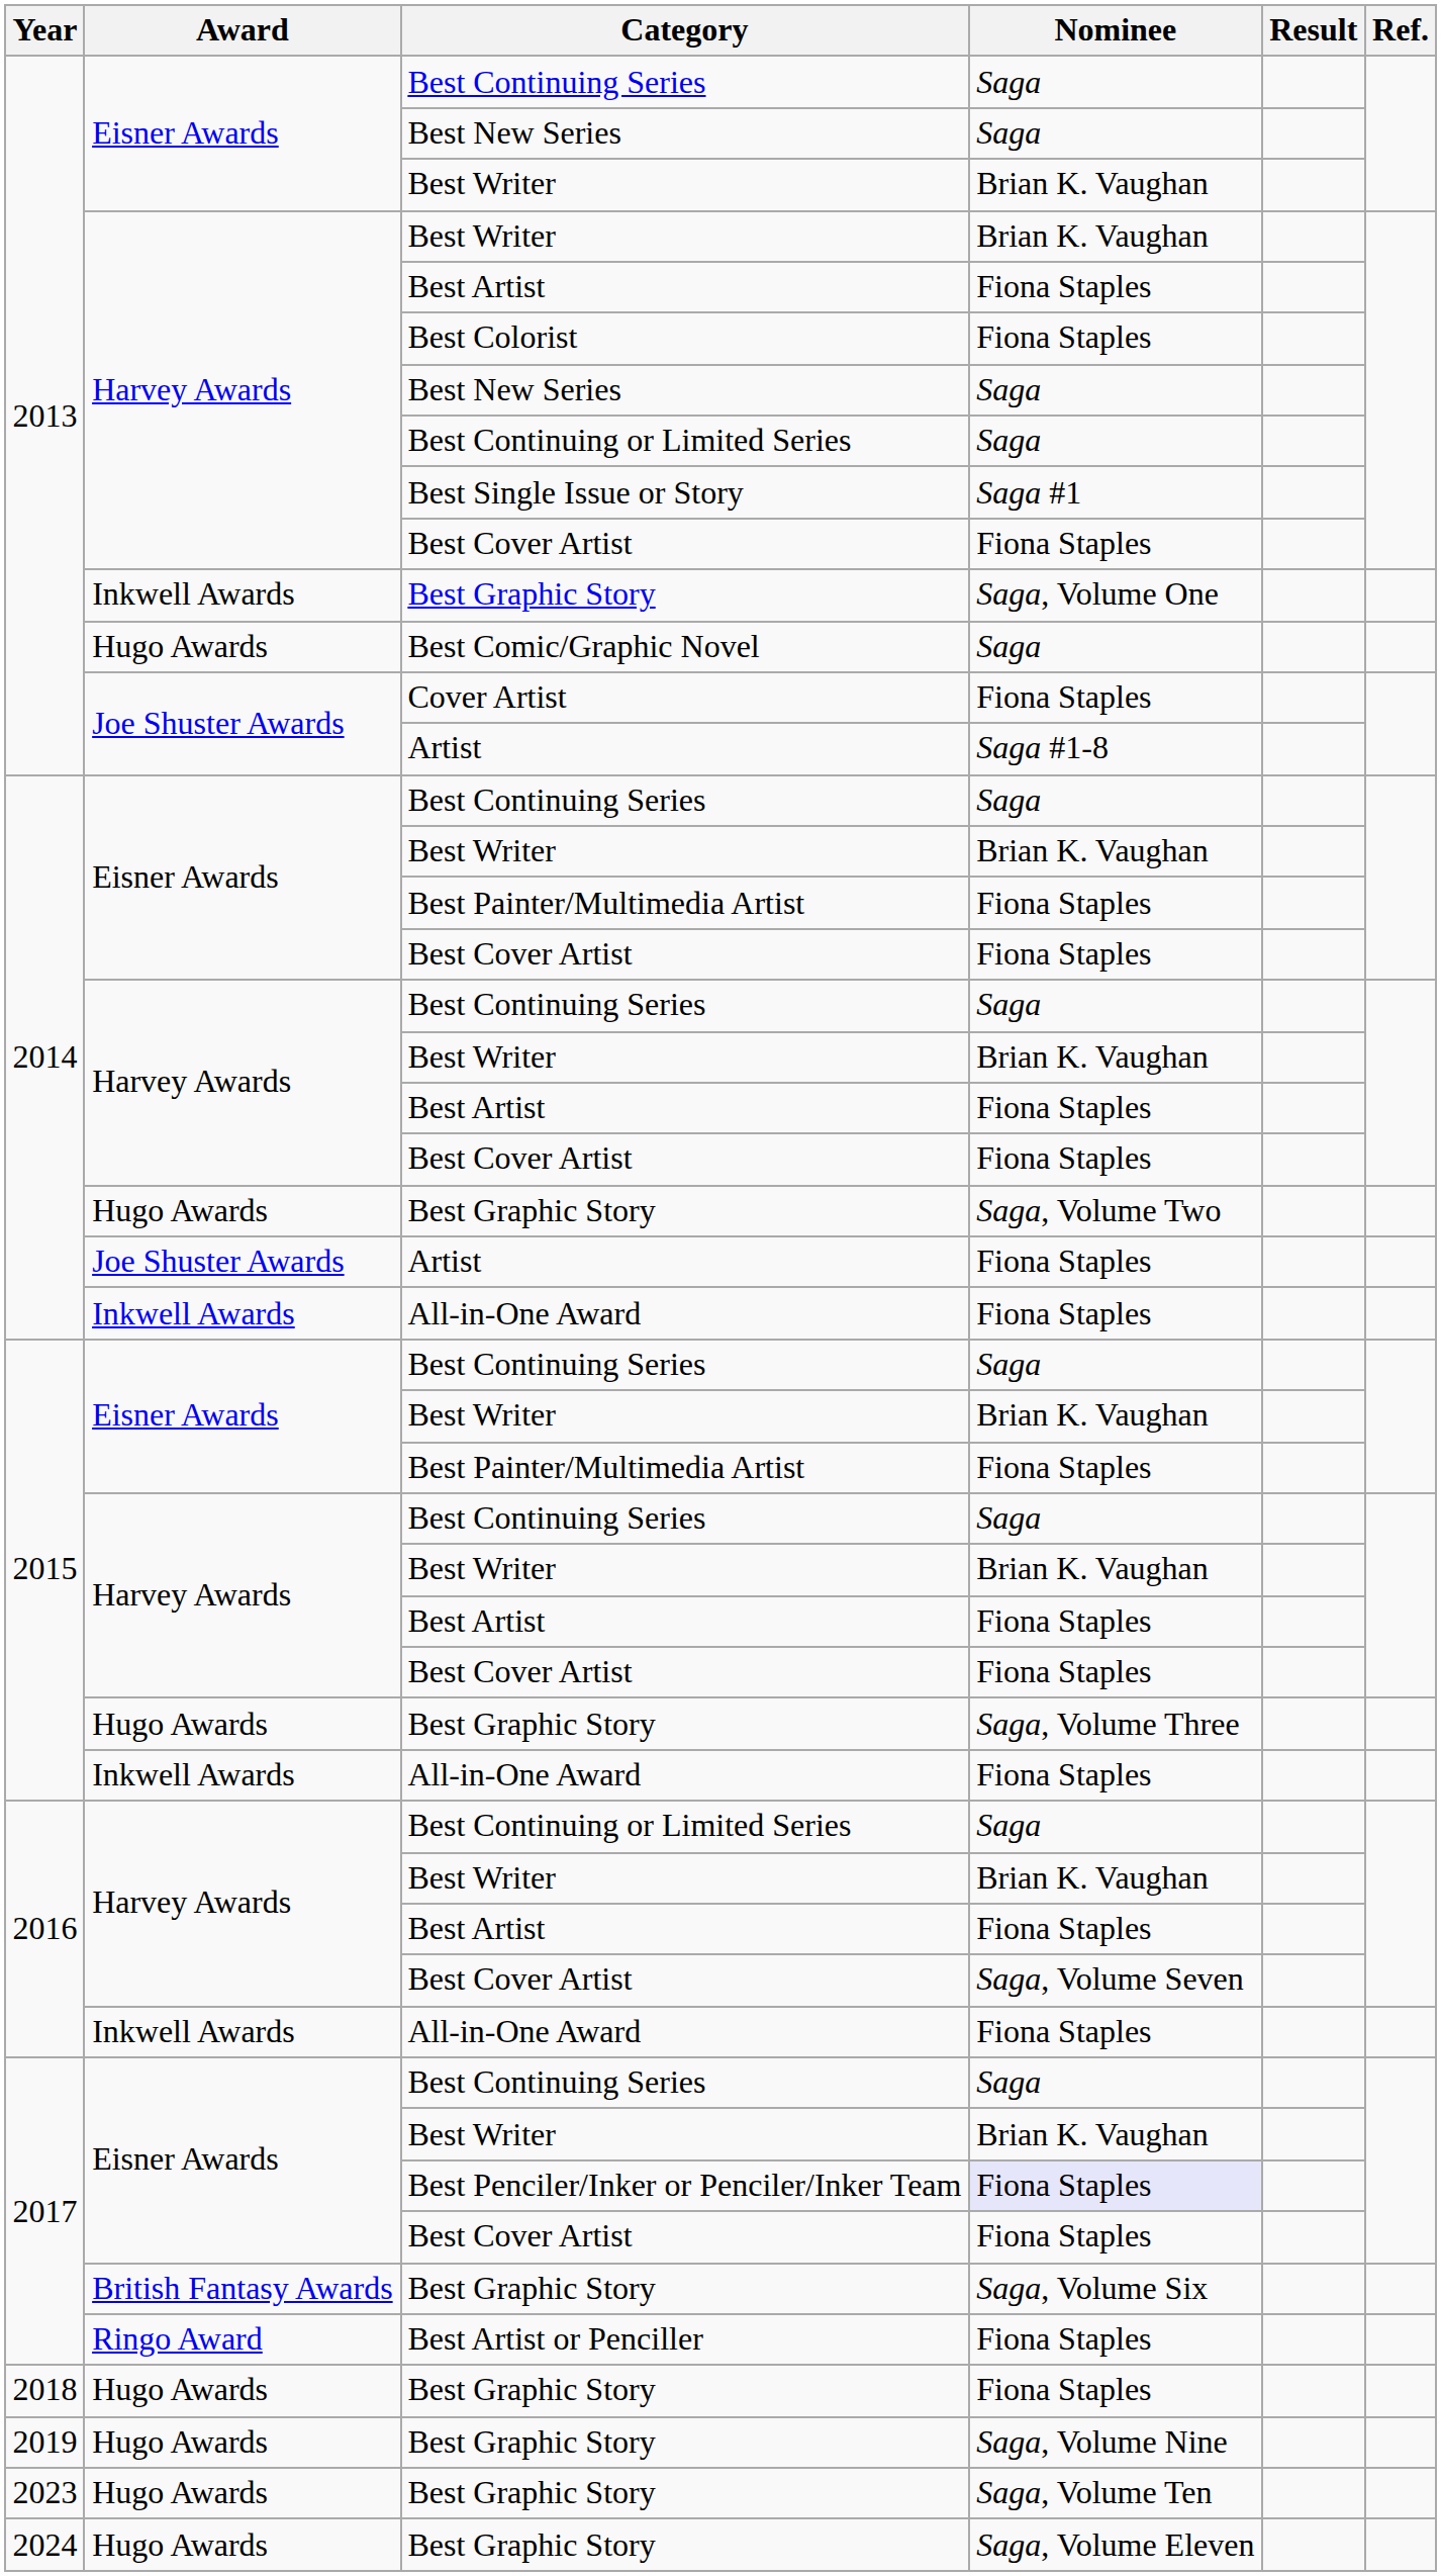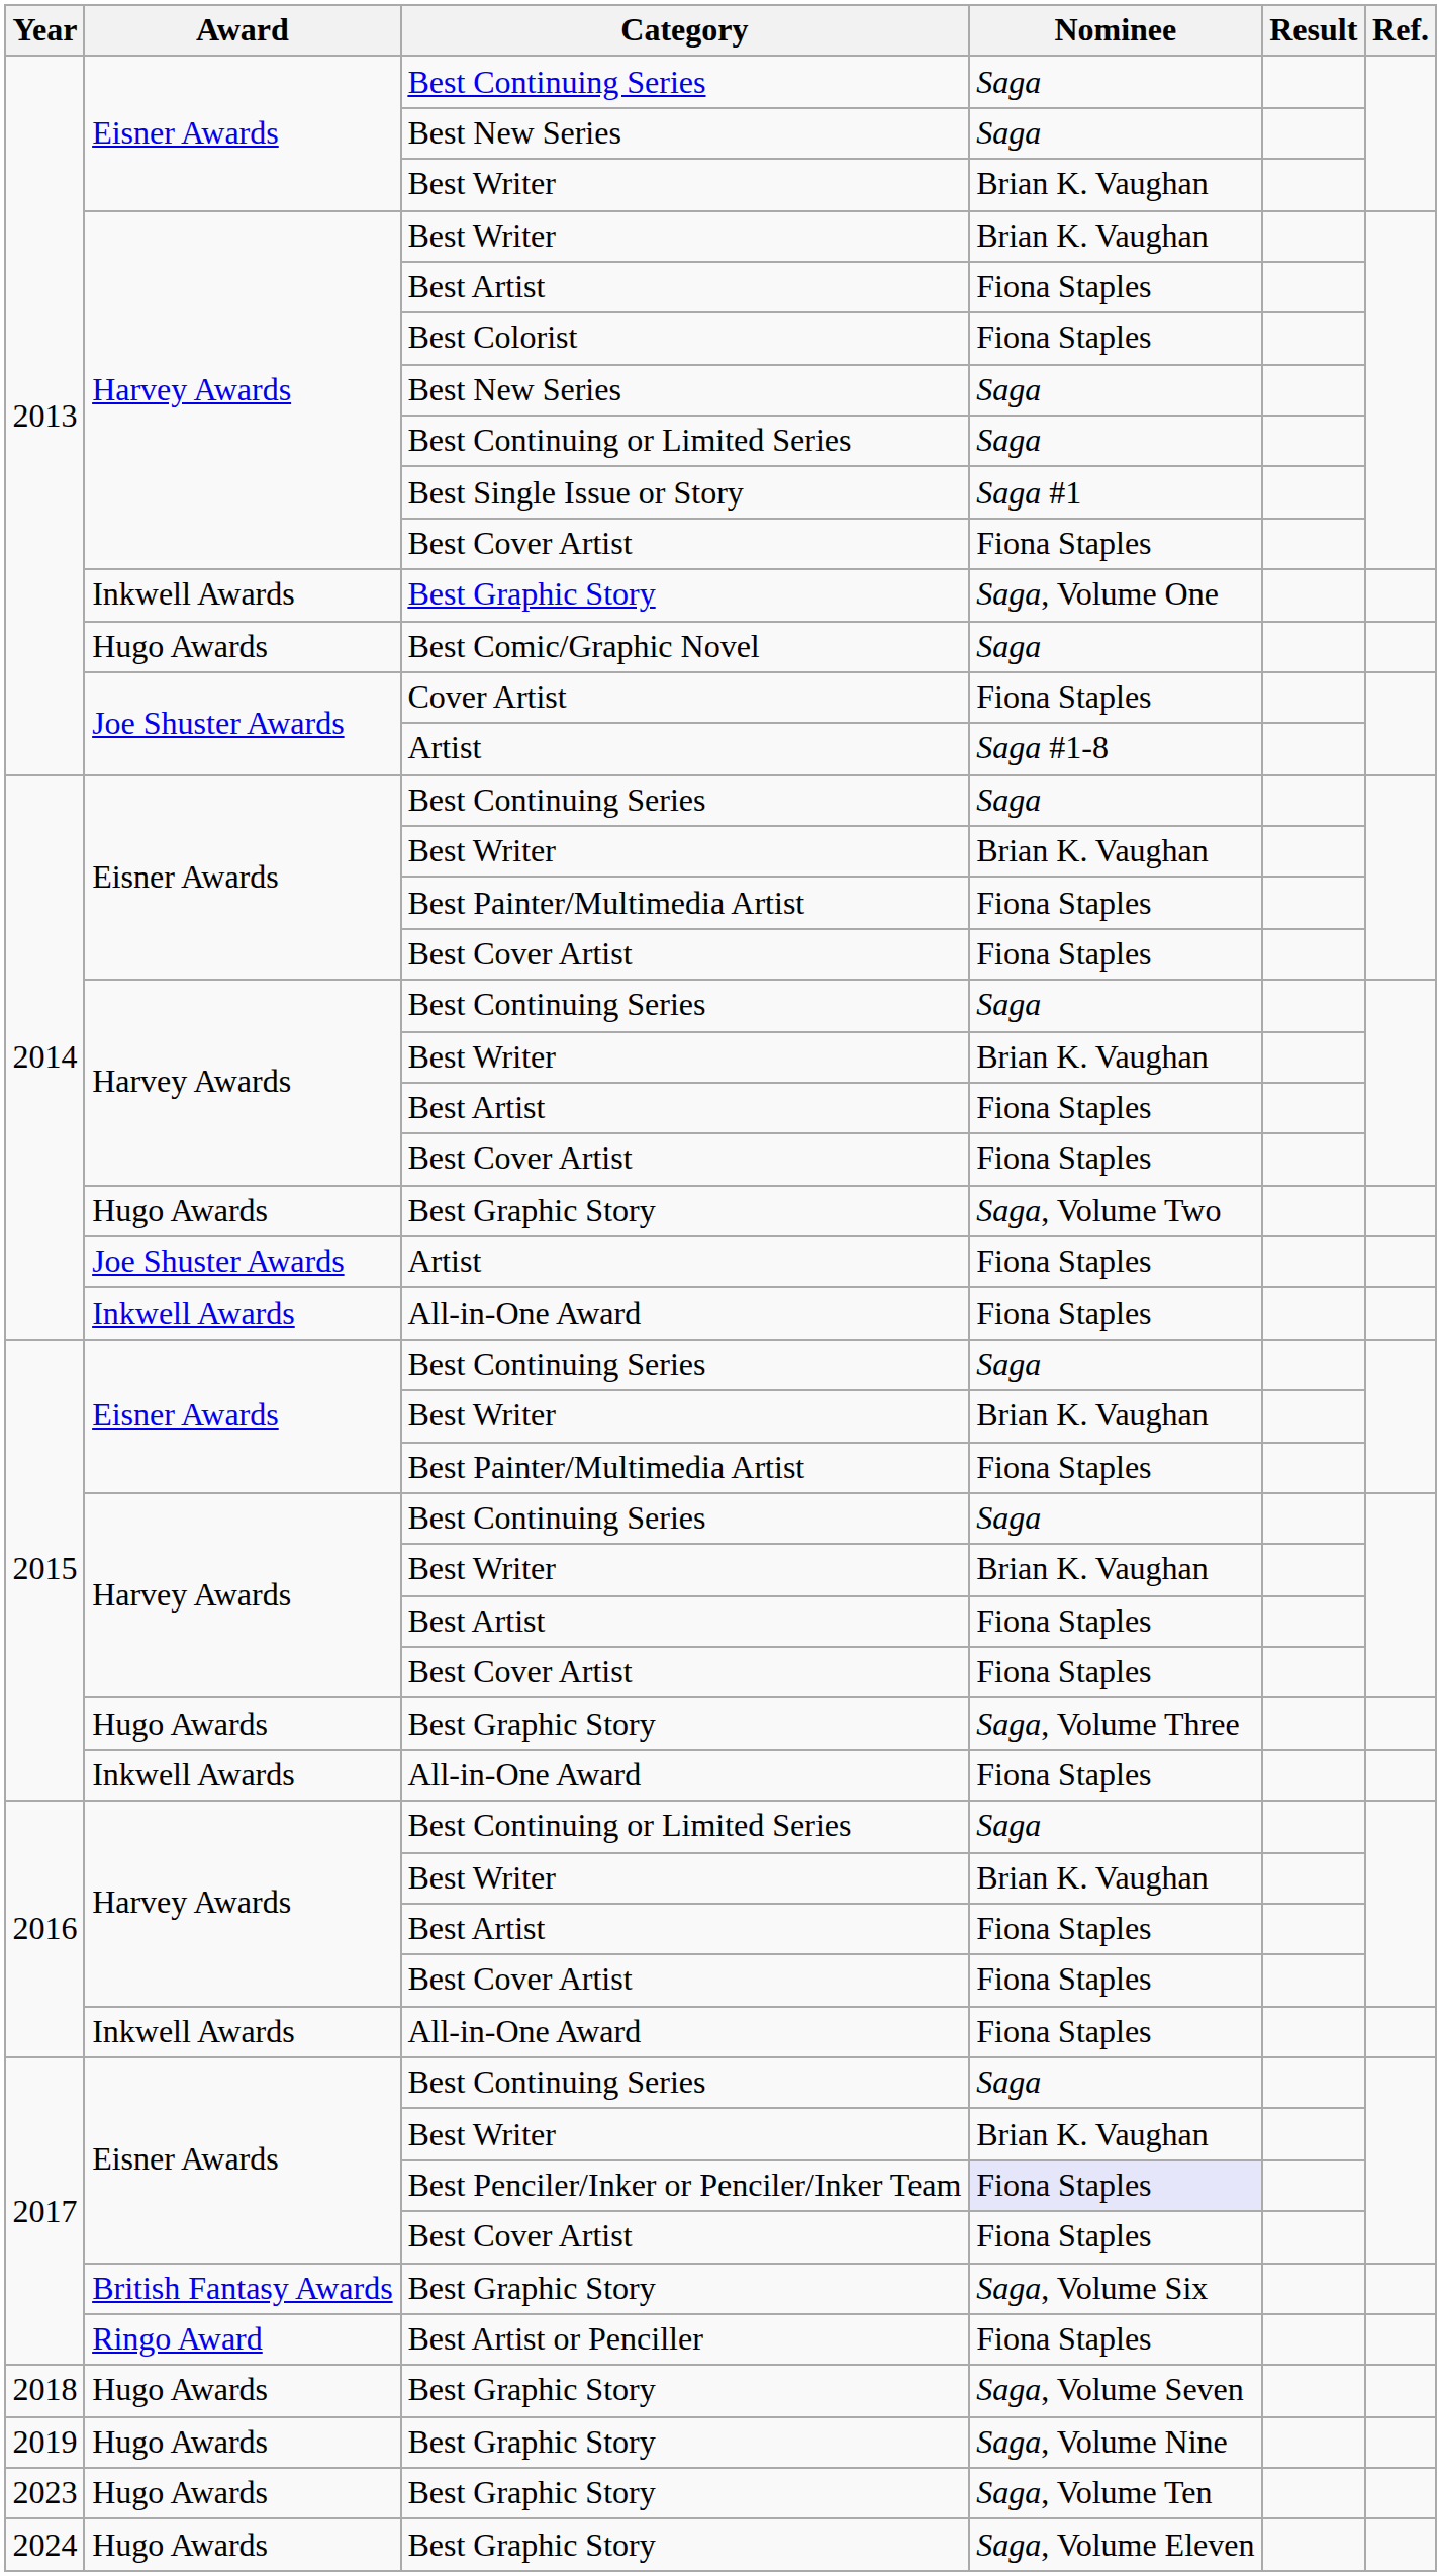2016 / Best Cover Artist | Nominee: Saga, Volume Seven -> Fiona Staples
2018 / Best Graphic Story | Nominee: Fiona Staples -> Saga, Volume Seven
